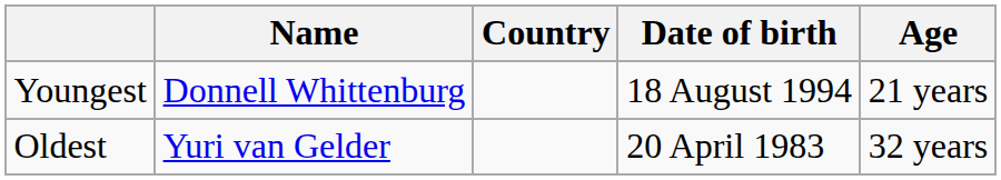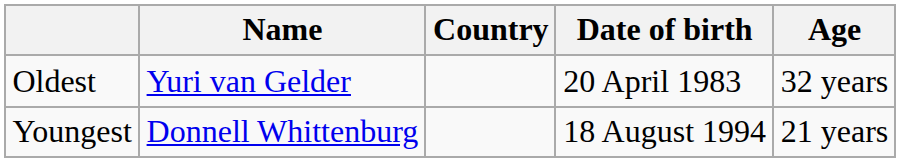rows swapped: Youngest <-> Oldest
